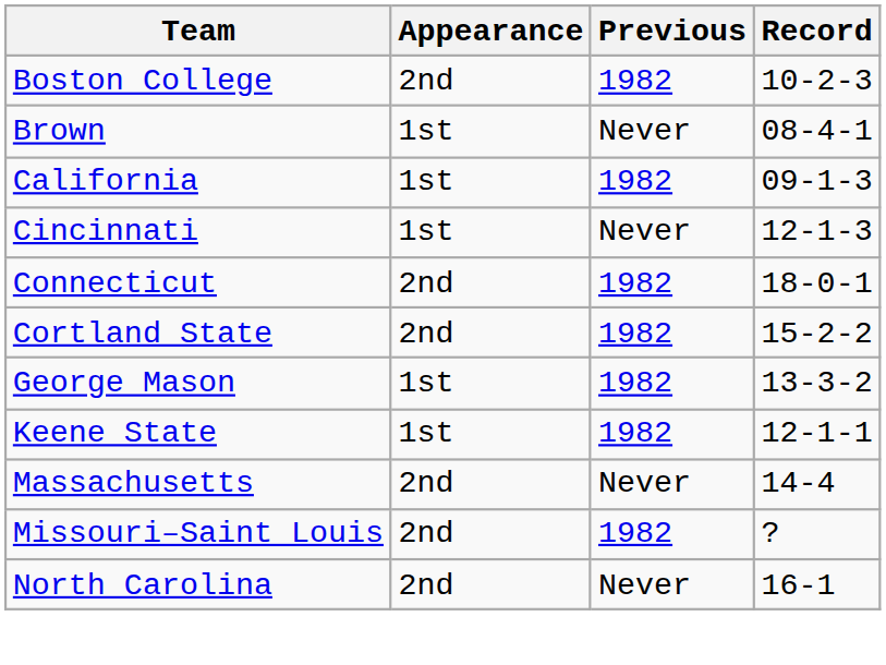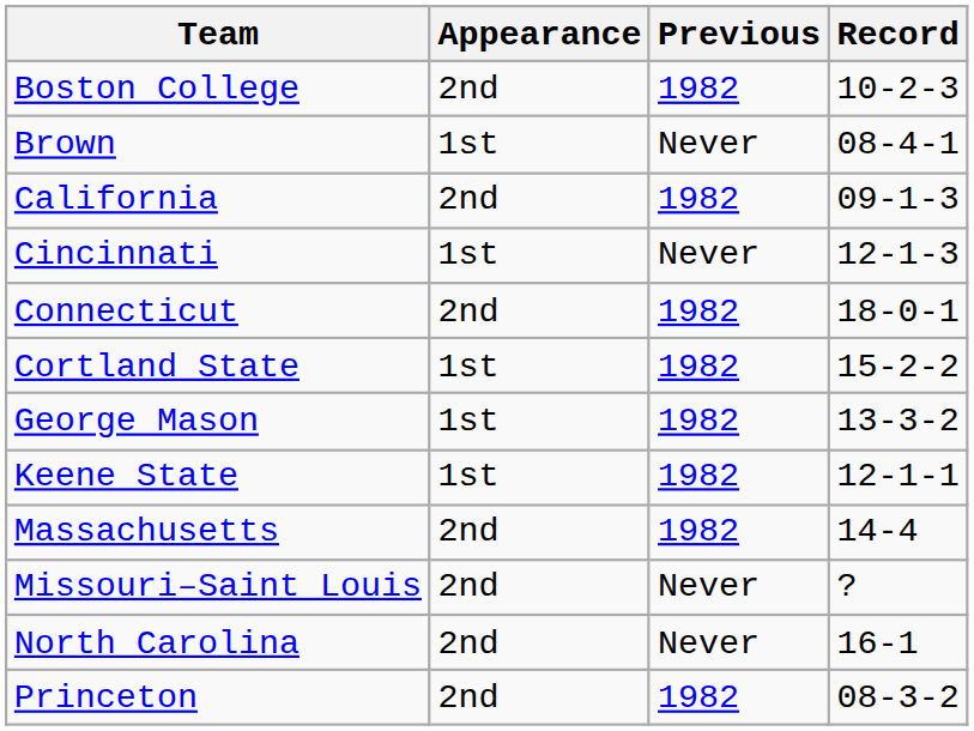California | Appearance: 1st -> 2nd
Cortland State | Appearance: 2nd -> 1st
Massachusetts | Previous: Never -> 1982
Missouri–Saint Louis | Previous: 1982 -> Never
+ row: Princeton | 2nd | 1982 | 08-3-2
